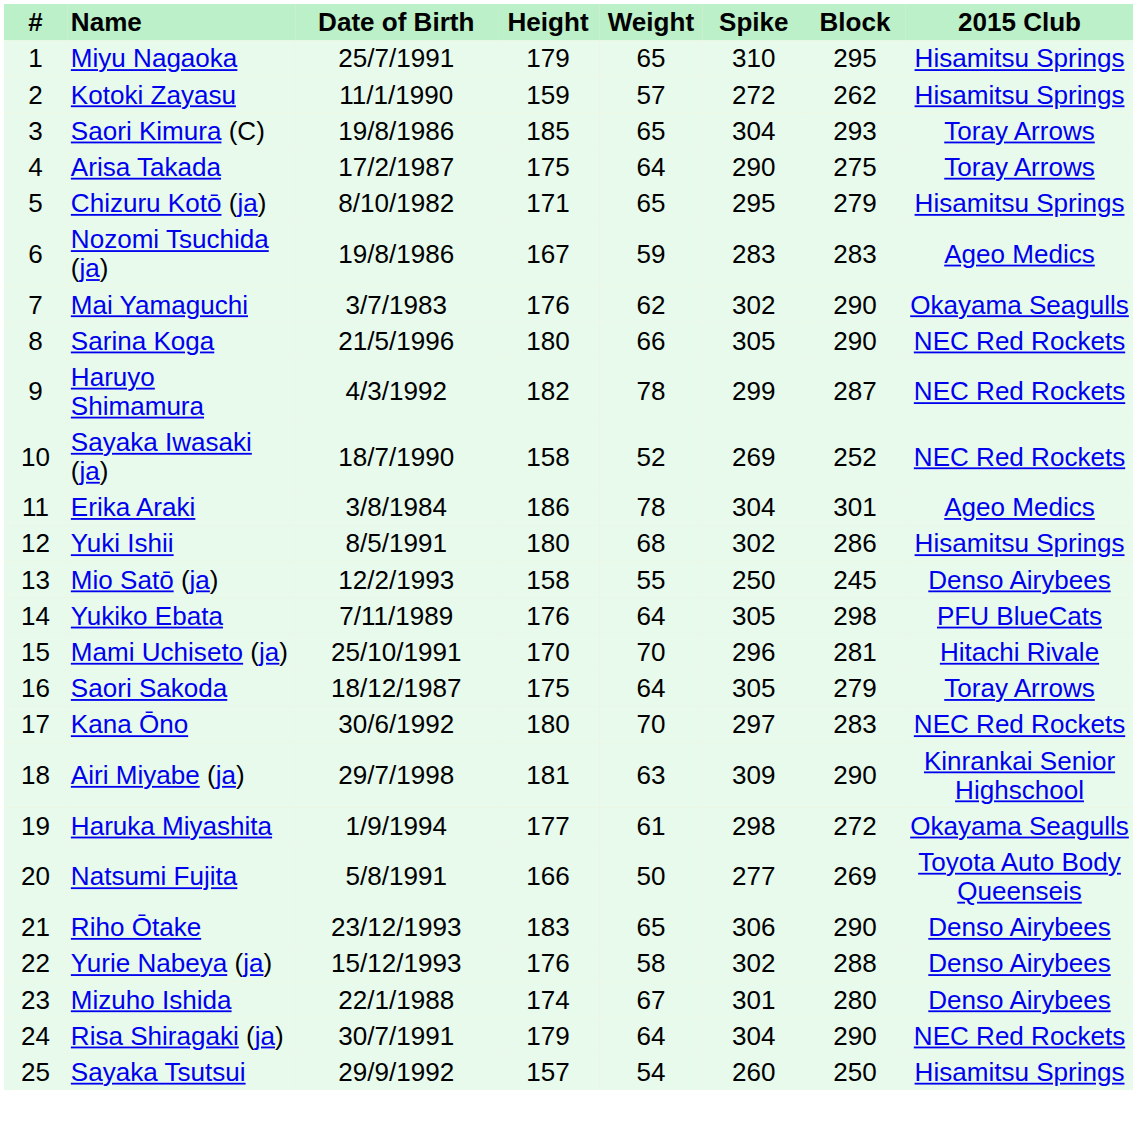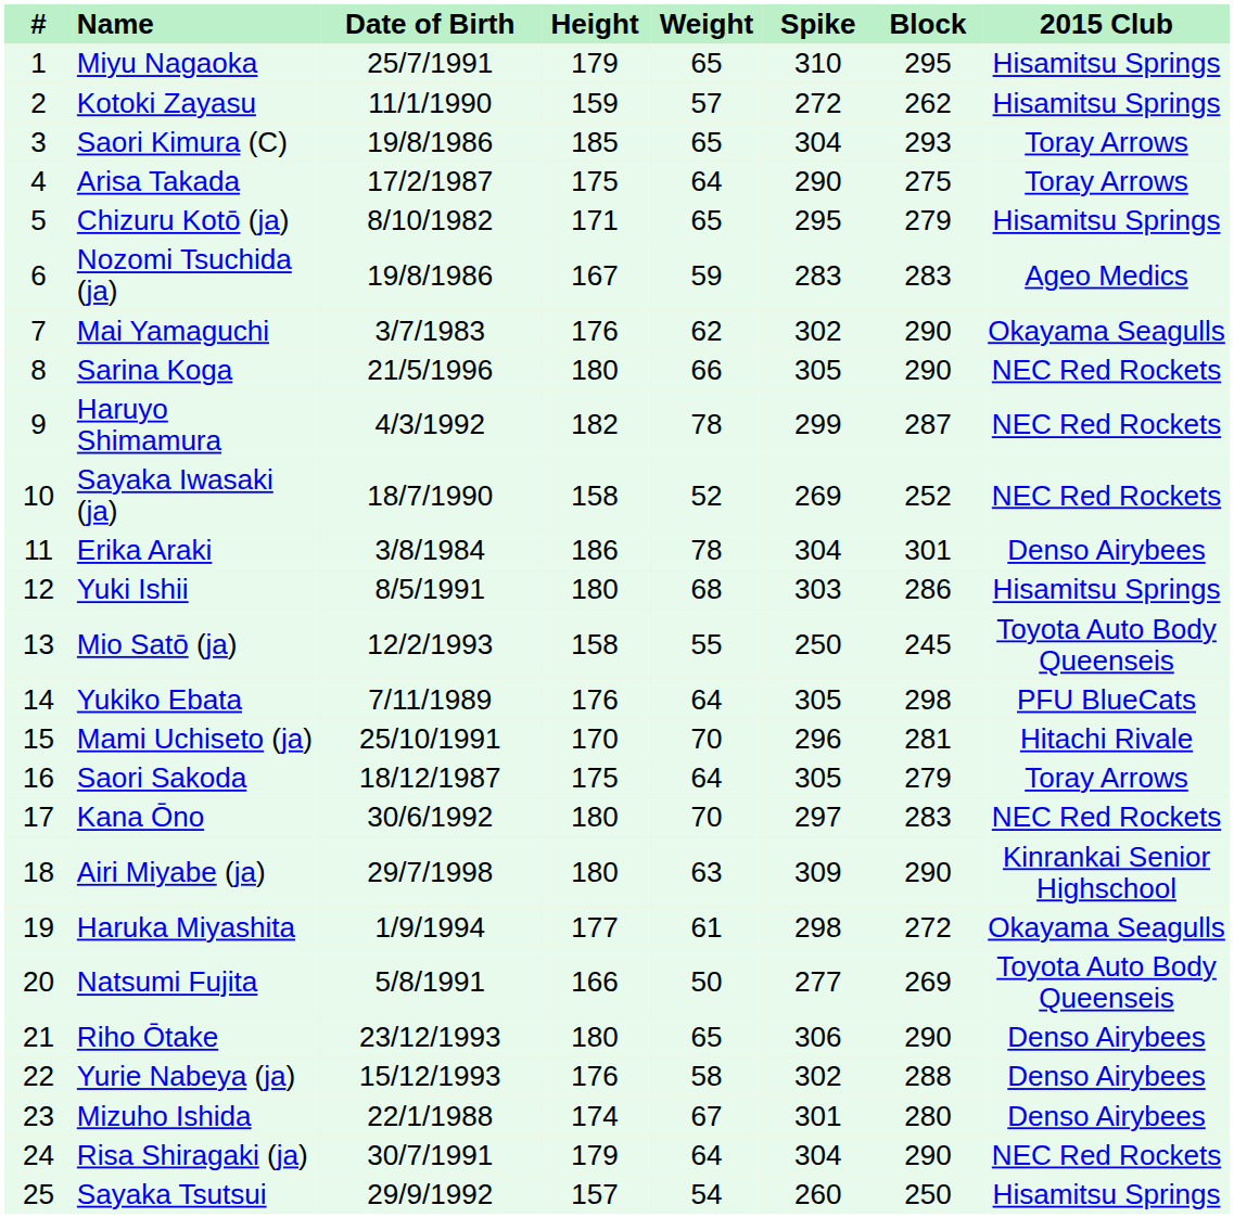Erika Araki | 2015 Club: Ageo Medics -> Denso Airybees
Yuki Ishii | Spike: 302 -> 303
Mio Satō (ja) | 2015 Club: Denso Airybees -> Toyota Auto Body Queenseis
Airi Miyabe (ja) | Height: 181 -> 180
Riho Ōtake | Height: 183 -> 180
